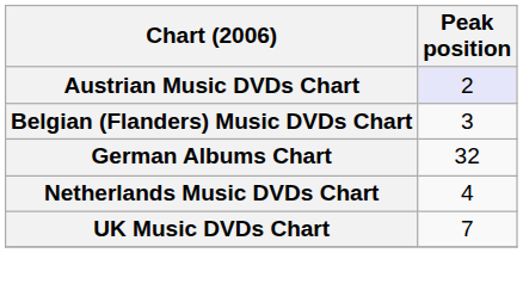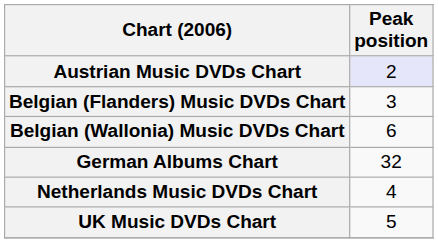+ row: Belgian (Wallonia) Music DVDs Chart | 6
UK Music DVDs Chart | Peak position: 7 -> 5
